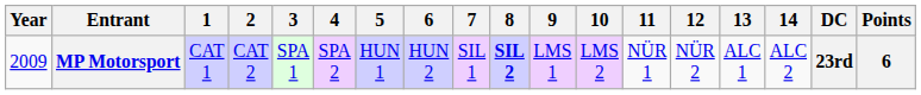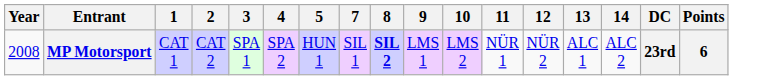- column: 6 | HUN 2
MP Motorsport | Year: 2009 -> 2008
